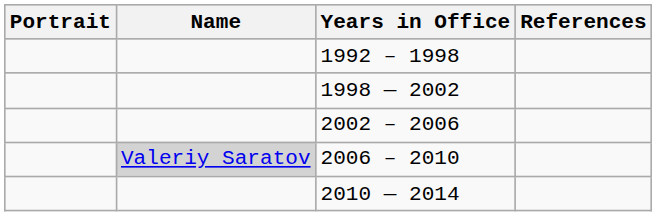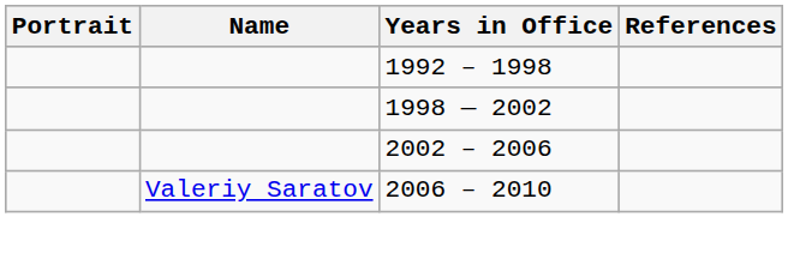2006 – 2010 | Name: lightgrey background -> no background
- row: 2010 — 2014
